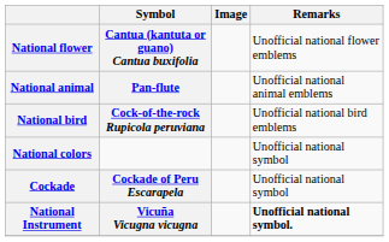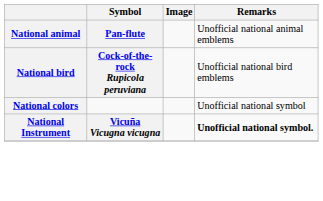- row: National flower | Cantua (kantuta or guano) Cantua buxifolia | Unofficial national flower emblems
- row: Cockade | Cockade of Peru Escarapela | Unofficial national symbol
